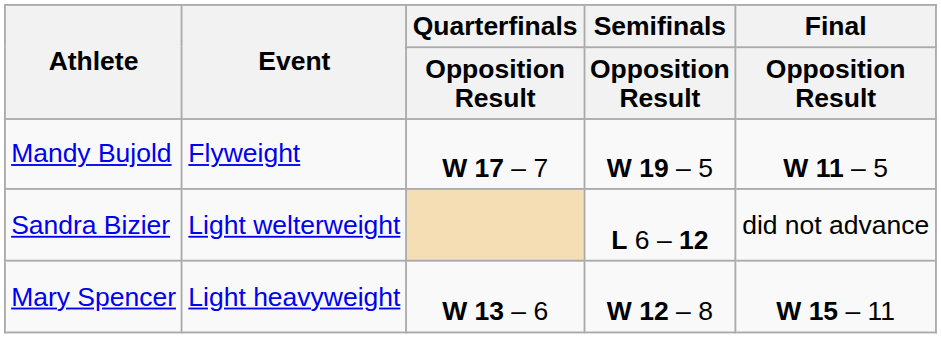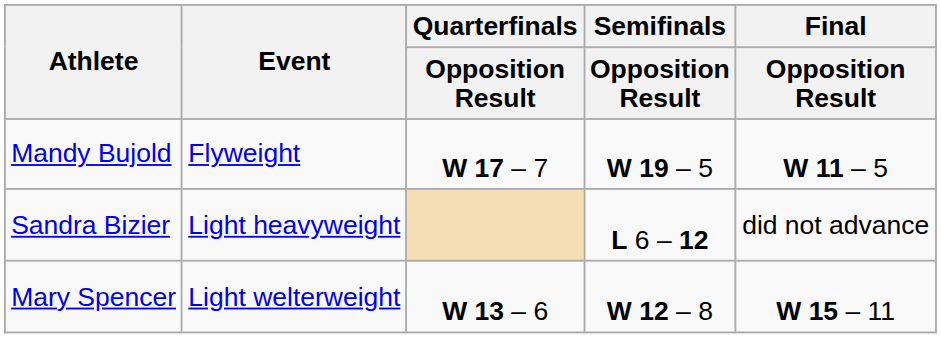Sandra Bizier | Event: Light welterweight -> Light heavyweight
Mary Spencer | Event: Light heavyweight -> Light welterweight
